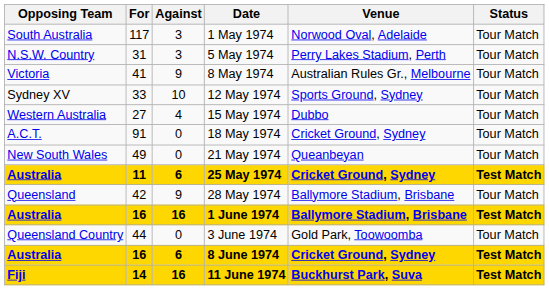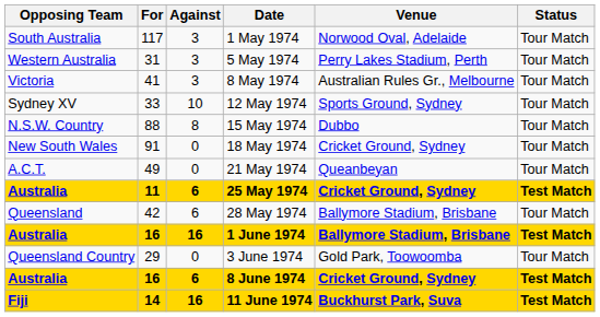5 May 1974 | Opposing Team: N.S.W. Country -> Western Australia
8 May 1974 | Against: 9 -> 3
15 May 1974 | Opposing Team: Western Australia -> N.S.W. Country
15 May 1974 | For: 27 -> 88
15 May 1974 | Against: 4 -> 8
18 May 1974 | Opposing Team: A.C.T. -> New South Wales
21 May 1974 | Opposing Team: New South Wales -> A.C.T.
28 May 1974 | Against: 9 -> 6
3 June 1974 | For: 44 -> 29
